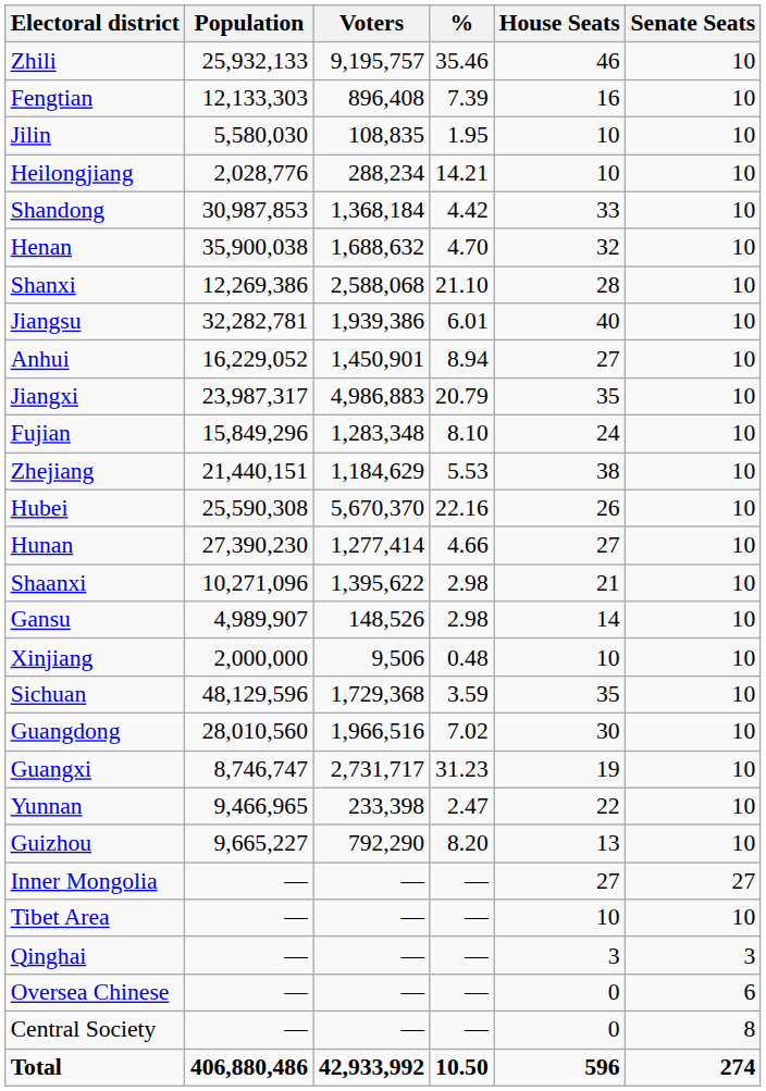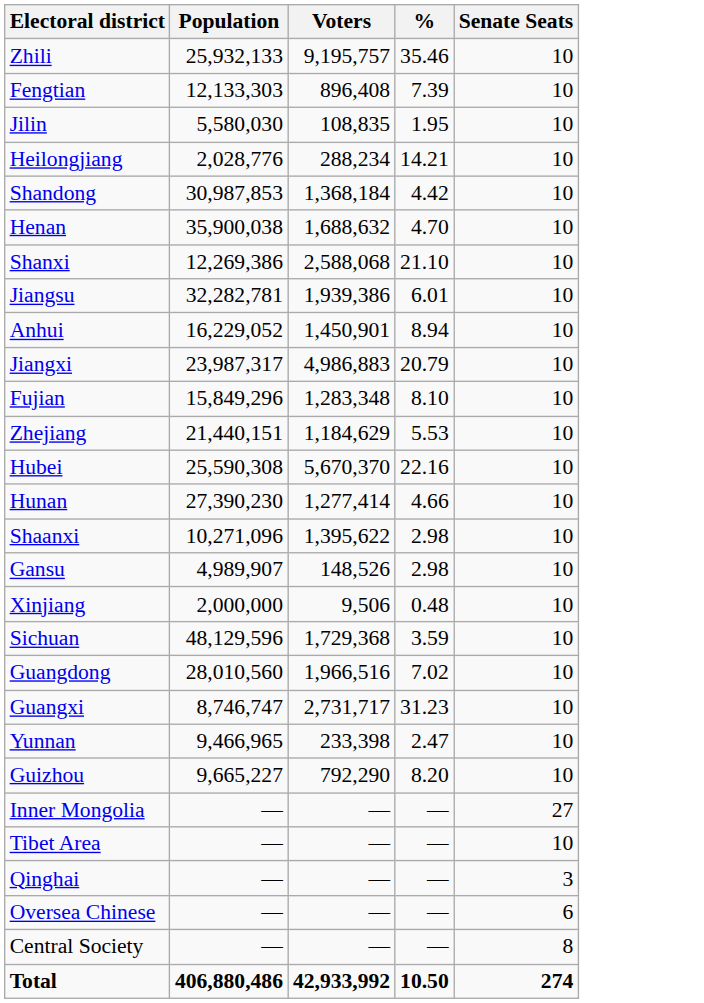- column: House Seats | 46 | 16 | 10 | 10 | 33 | 32 | 28 | 40 | 27 | 35 | 24 | 38 | 26 | 27 | 21 | 14 | 10 | 35 | 30 | 19 | 22 | 13 | 27 | 10 | 3 | 0 | 0 | 596
